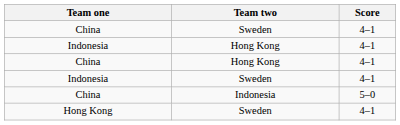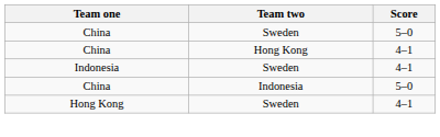China / Sweden | Score: 4–1 -> 5–0
- row: Indonesia | Hong Kong | 4–1
